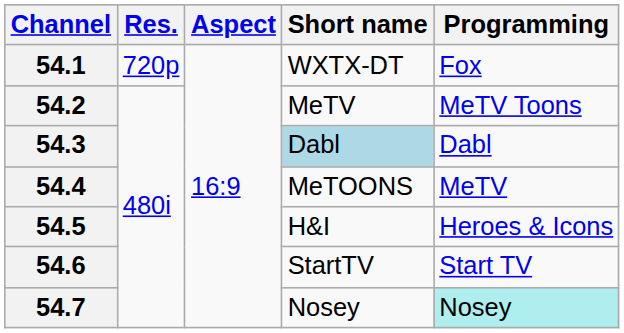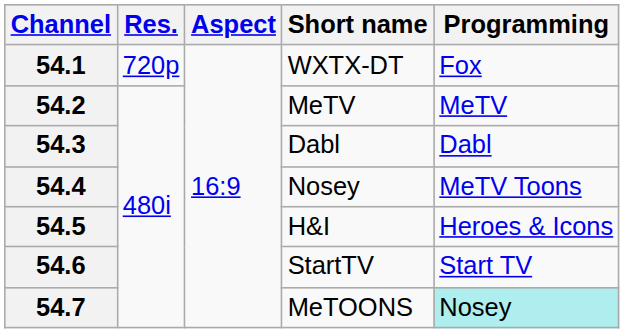54.2 | Programming: MeTV Toons -> MeTV
54.3 | Short name: lightblue background -> no background
54.4 | Short name: MeTOONS -> Nosey
54.4 | Programming: MeTV -> MeTV Toons
54.7 | Short name: Nosey -> MeTOONS
